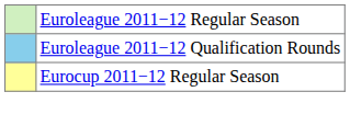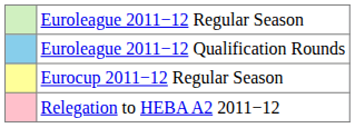+ row: Relegation to HEBA A2 2011−12
